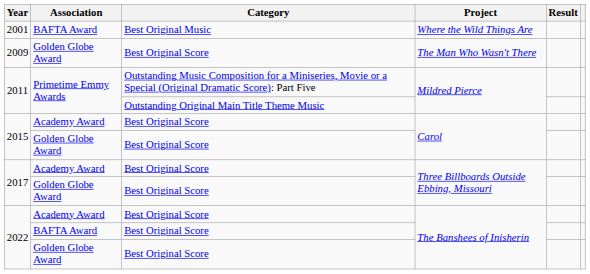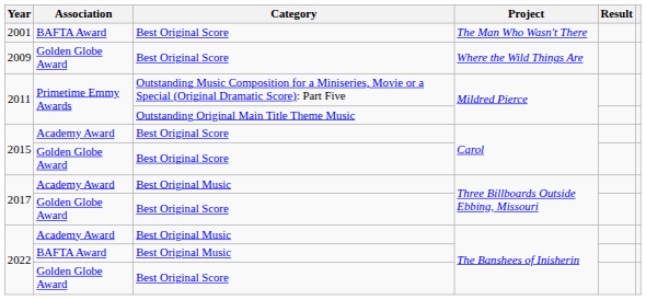2001 | Category: Best Original Music -> Best Original Score
2001 | Project: Where the Wild Things Are -> The Man Who Wasn't There
2009 | Project: The Man Who Wasn't There -> Where the Wild Things Are
2017 / Academy Award | Category: Best Original Score -> Best Original Music
2022 / Academy Award | Category: Best Original Score -> Best Original Music
2022 / BAFTA Award | Category: Best Original Score -> Best Original Music
